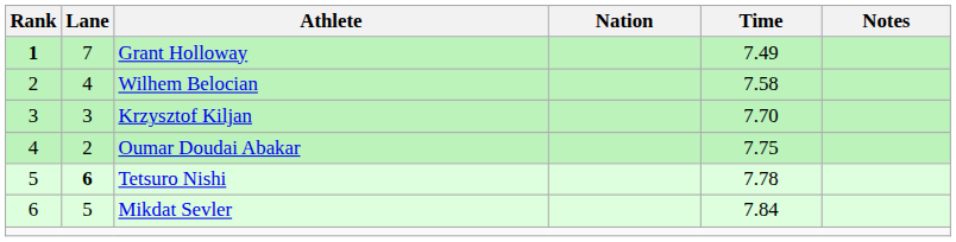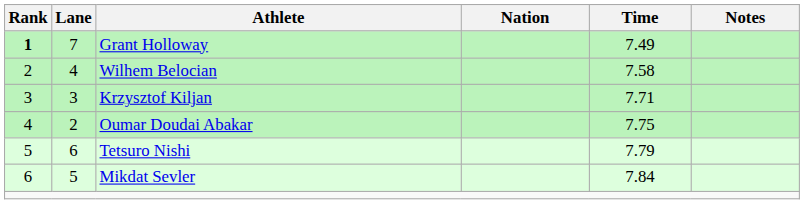Krzysztof Kiljan | Time: 7.70 -> 7.71
Tetsuro Nishi | Lane: bold -> normal
Tetsuro Nishi | Time: 7.78 -> 7.79
